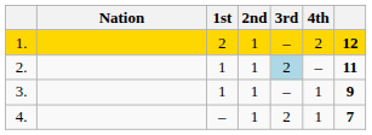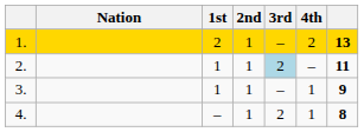1. | column 7: 12 -> 13
4. | column 7: 7 -> 8
